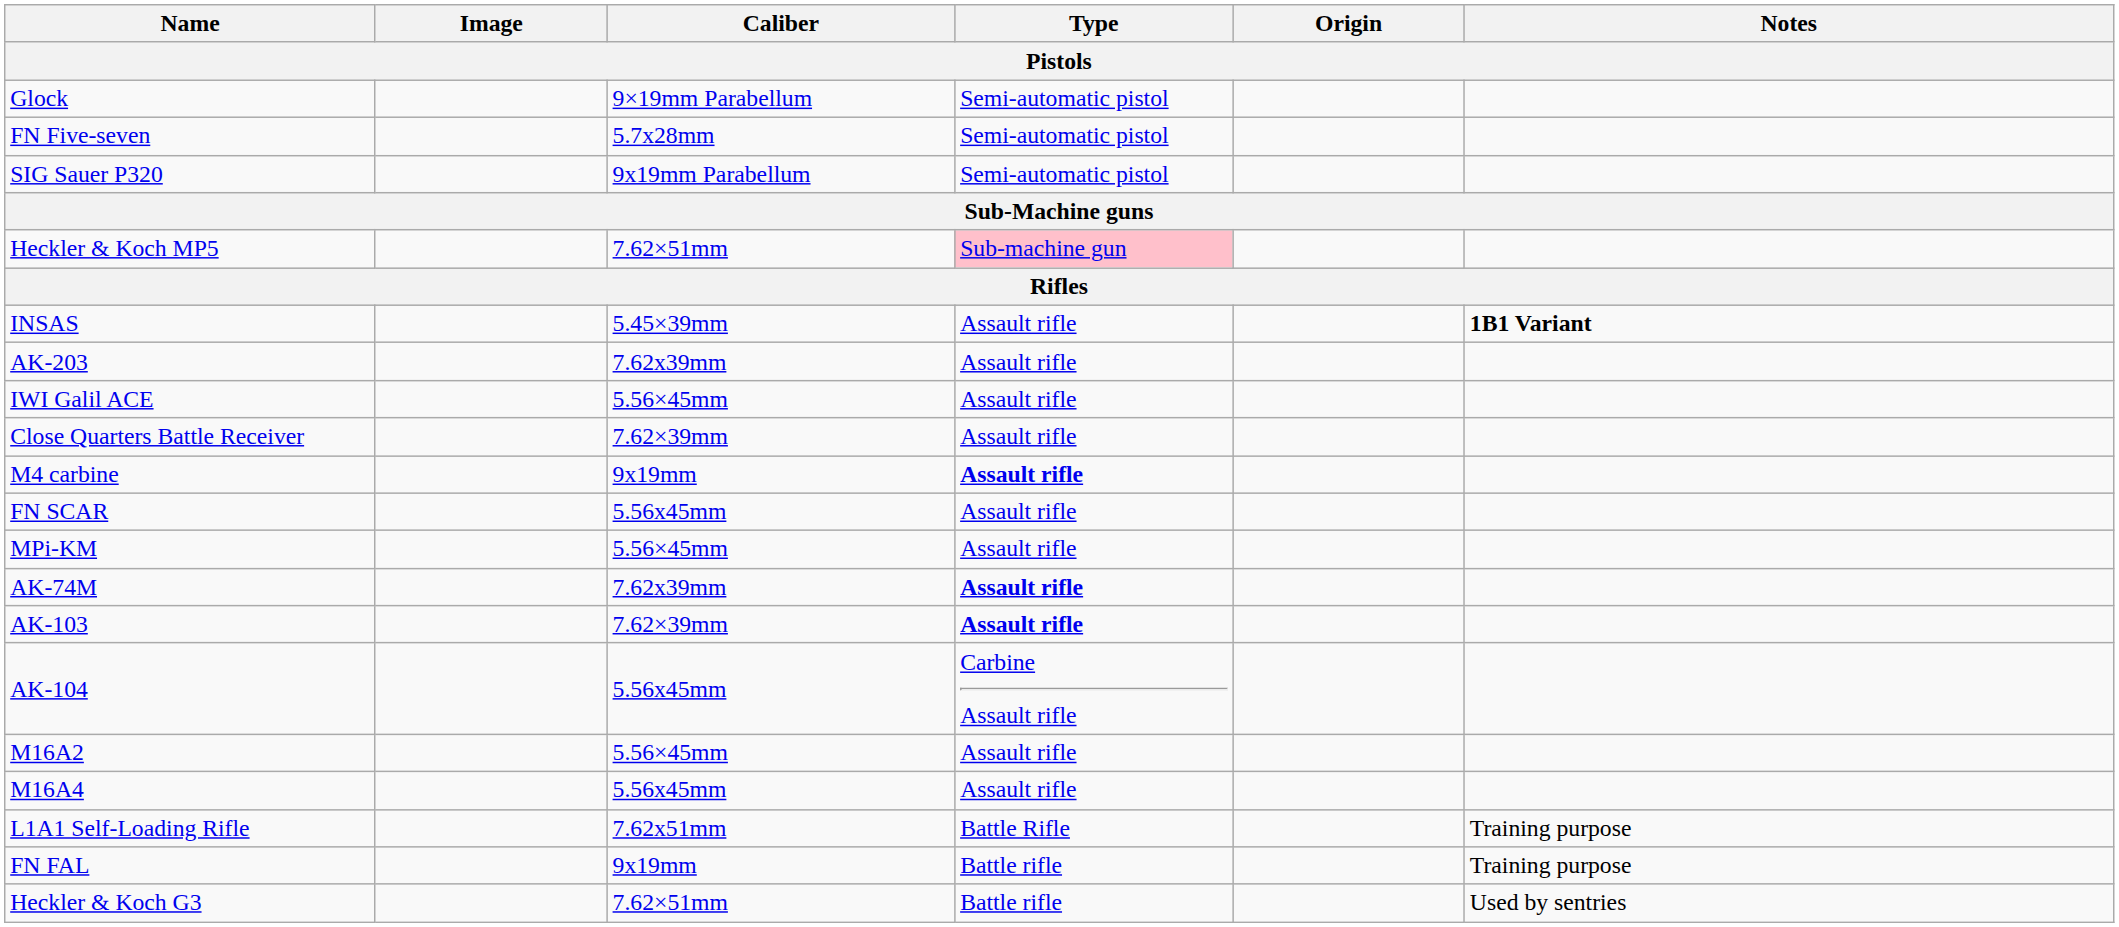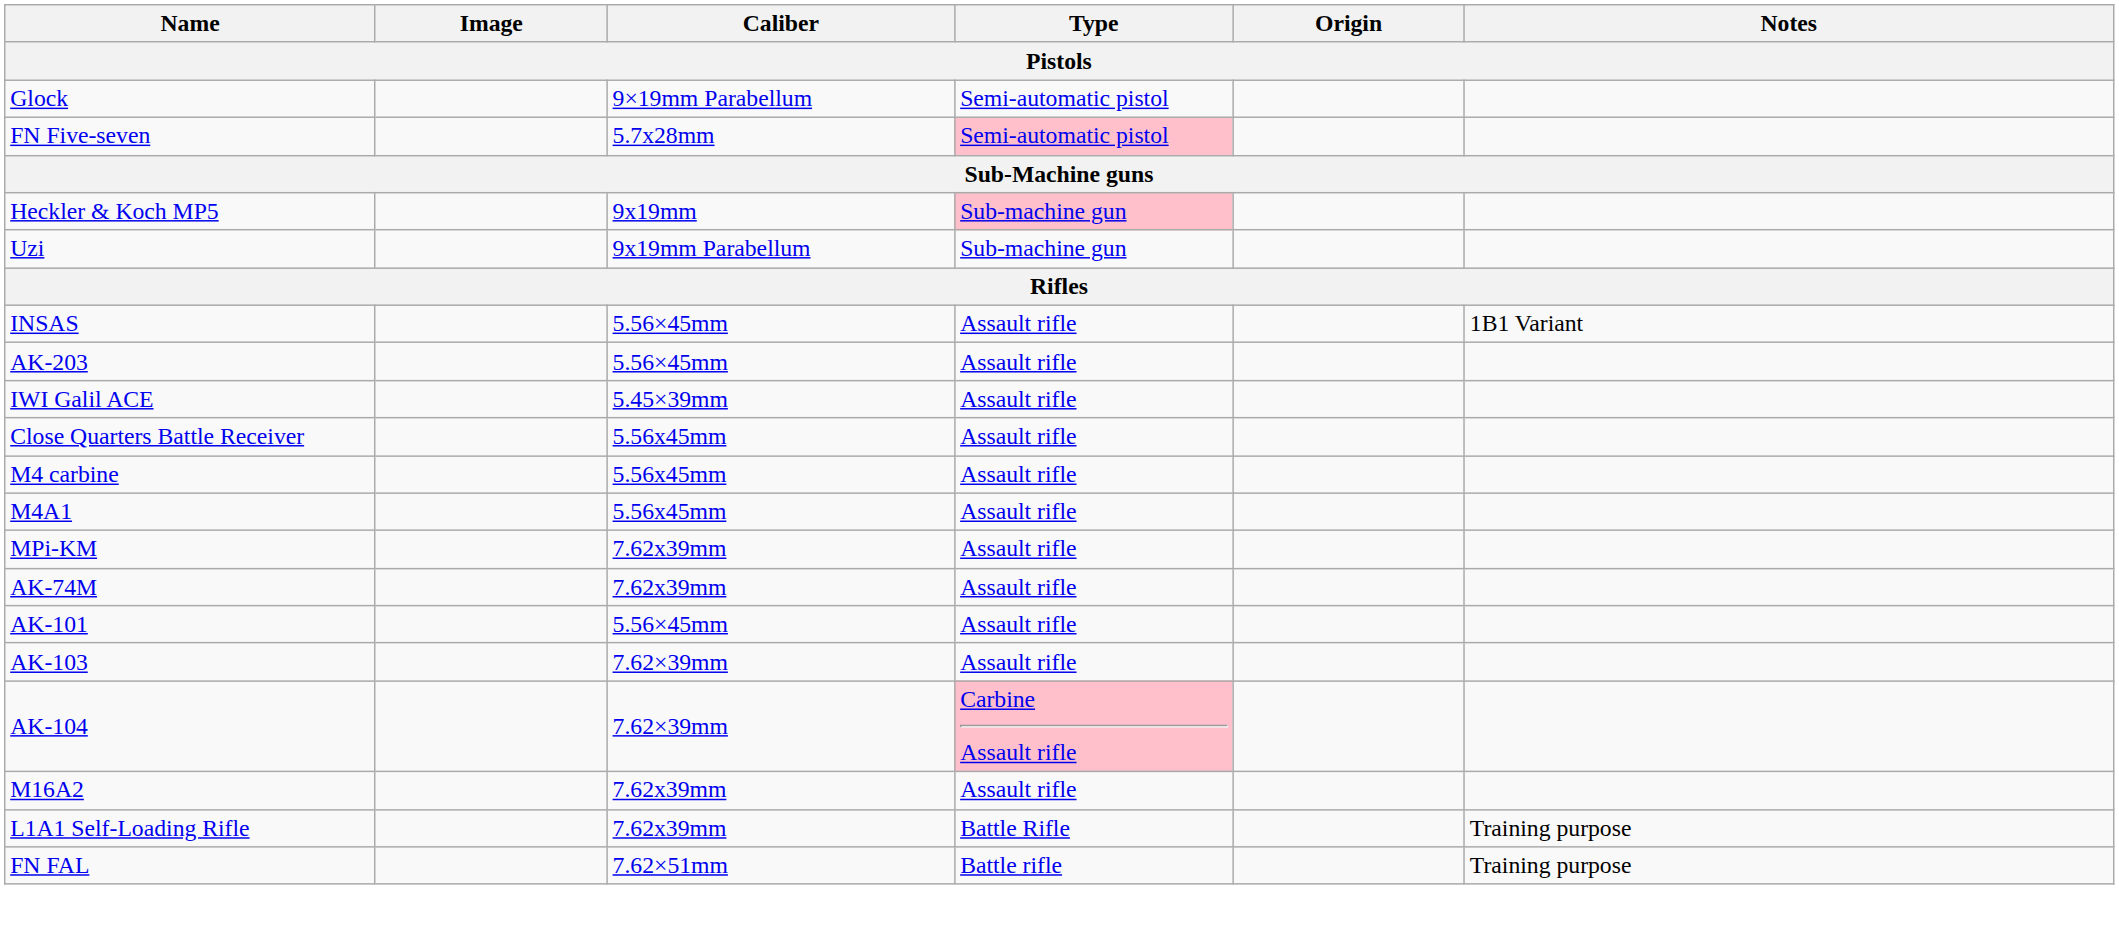FN Five-seven | Type: no background -> pink background
- row: SIG Sauer P320 | 9x19mm Parabellum | Semi-automatic pistol
Heckler & Koch MP5 | Caliber: 7.62×51mm -> 9x19mm
+ row: Uzi | 9x19mm Parabellum | Sub-machine gun
INSAS | Caliber: 5.45×39mm -> 5.56×45mm
INSAS | Notes: bold -> normal
AK-203 | Caliber: 7.62x39mm -> 5.56×45mm
IWI Galil ACE | Caliber: 5.56×45mm -> 5.45×39mm
Close Quarters Battle Receiver | Caliber: 7.62×39mm -> 5.56x45mm
M4 carbine | Caliber: 9x19mm -> 5.56x45mm
M4 carbine | Type: bold -> normal
+ row: M4A1 | 5.56x45mm | Assault rifle
- row: FN SCAR | 5.56x45mm | Assault rifle
MPi-KM | Caliber: 5.56×45mm -> 7.62x39mm
AK-74M | Type: bold -> normal
+ row: AK-101 | 5.56×45mm | Assault rifle
AK-103 | Type: bold -> normal
AK-104 | Caliber: 5.56x45mm -> 7.62×39mm
AK-104 | Type: no background -> pink background
M16A2 | Caliber: 5.56×45mm -> 7.62x39mm
- row: M16A4 | 5.56x45mm | Assault rifle
L1A1 Self-Loading Rifle | Caliber: 7.62x51mm -> 7.62x39mm
FN FAL | Caliber: 9x19mm -> 7.62×51mm
- row: Heckler & Koch G3 | 7.62×51mm | Battle rifle | Used by sentries
